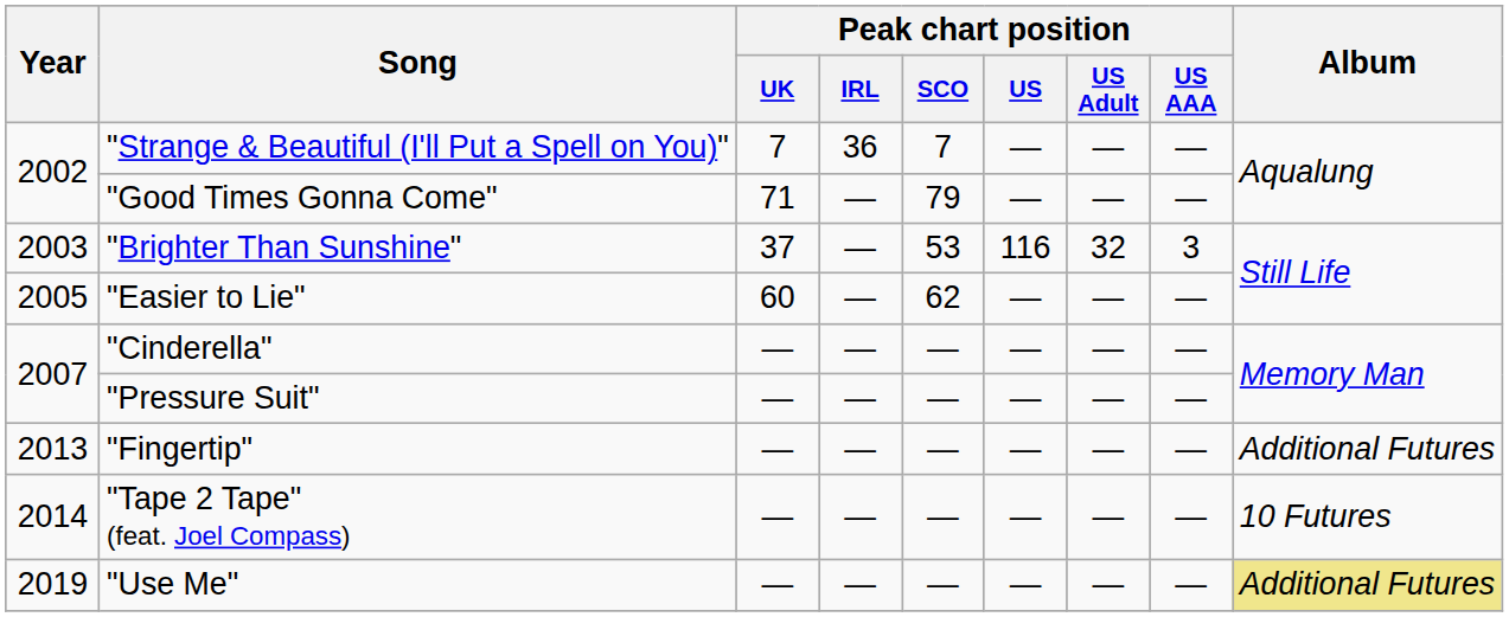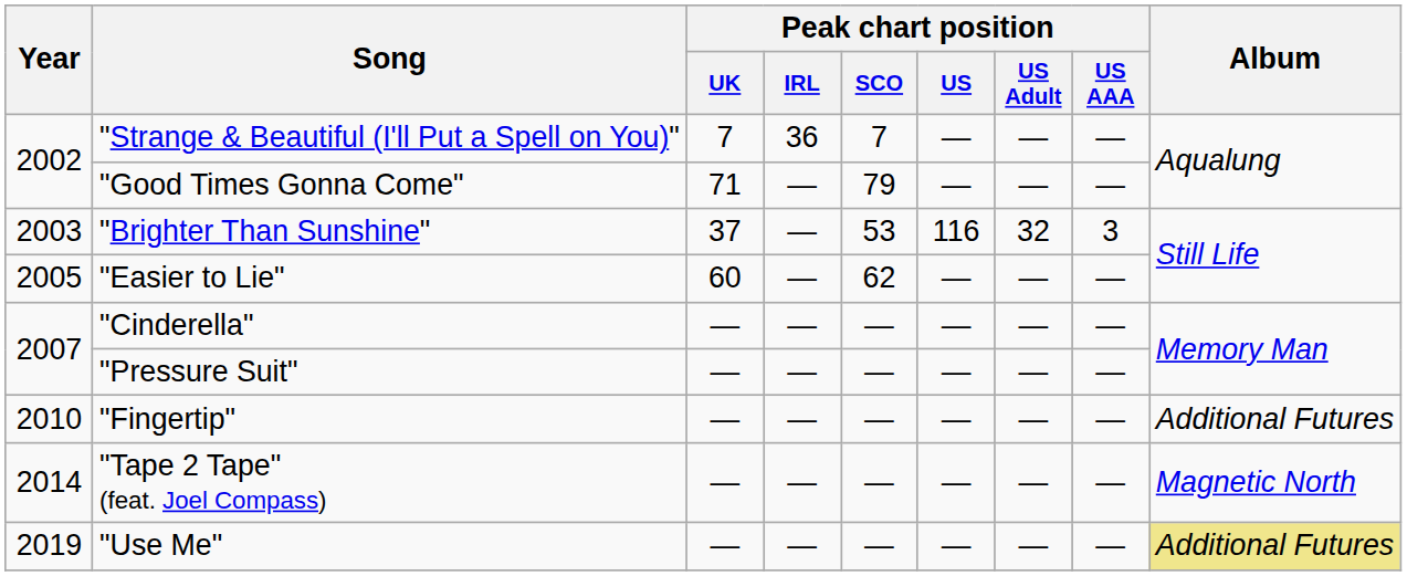"Fingertip" | Year: 2013 -> 2010
"Tape 2 Tape" (feat. Joel Compass) | Album: 10 Futures -> Magnetic North
